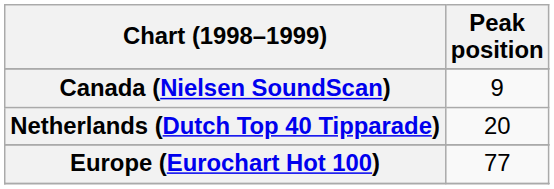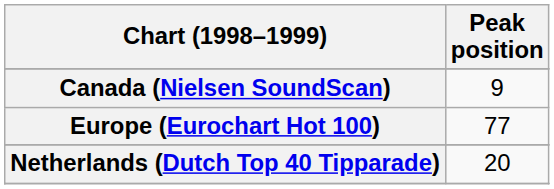rows swapped: Europe (Eurochart Hot 100) <-> Netherlands (Dutch Top 40 Tipparade)
